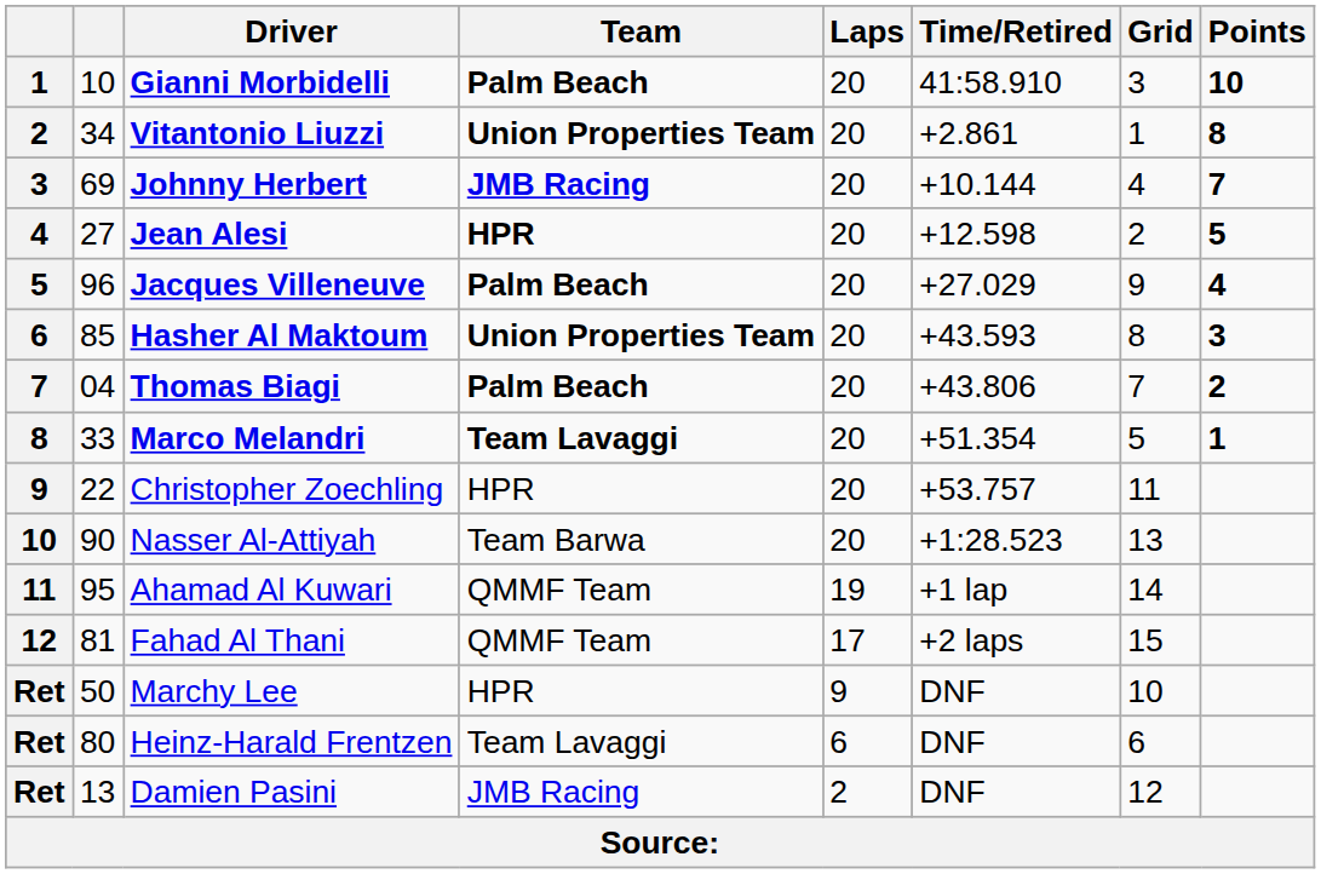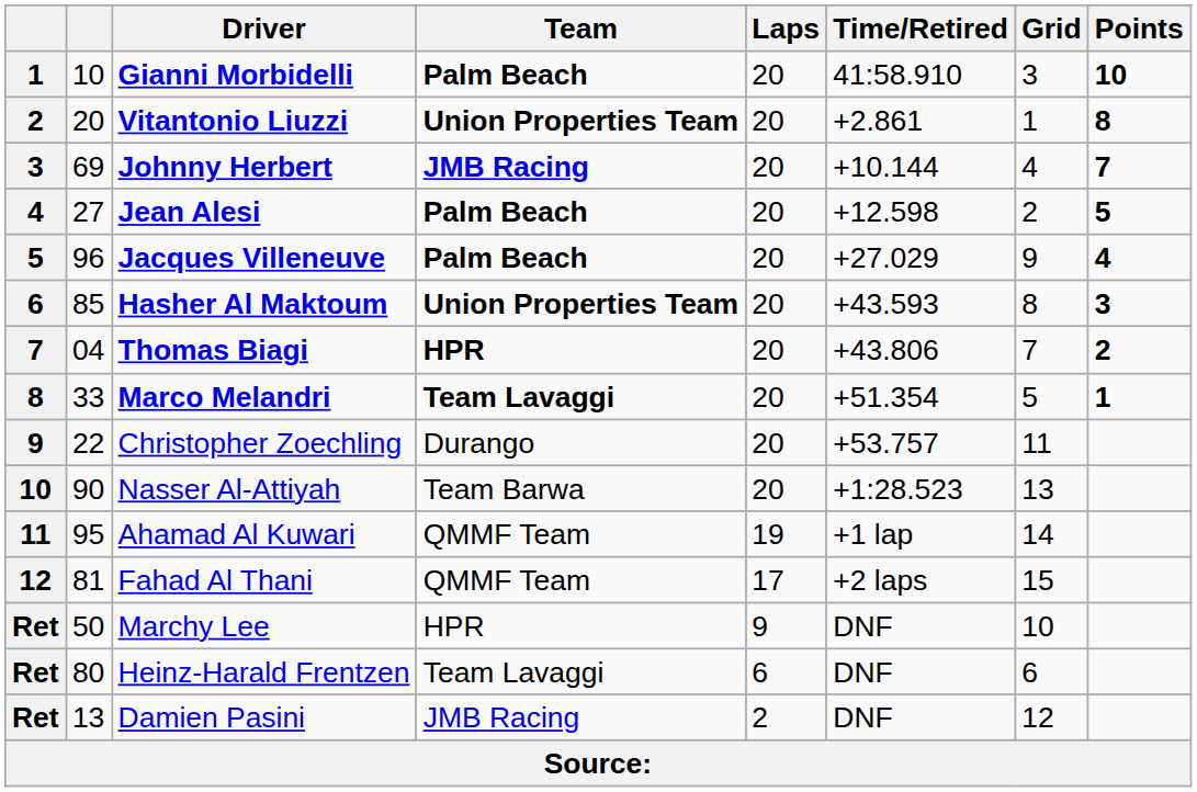Vitantonio Liuzzi | column 2: 34 -> 20
Jean Alesi | Team: HPR -> Palm Beach
Thomas Biagi | Team: Palm Beach -> HPR
Christopher Zoechling | Team: HPR -> Durango
